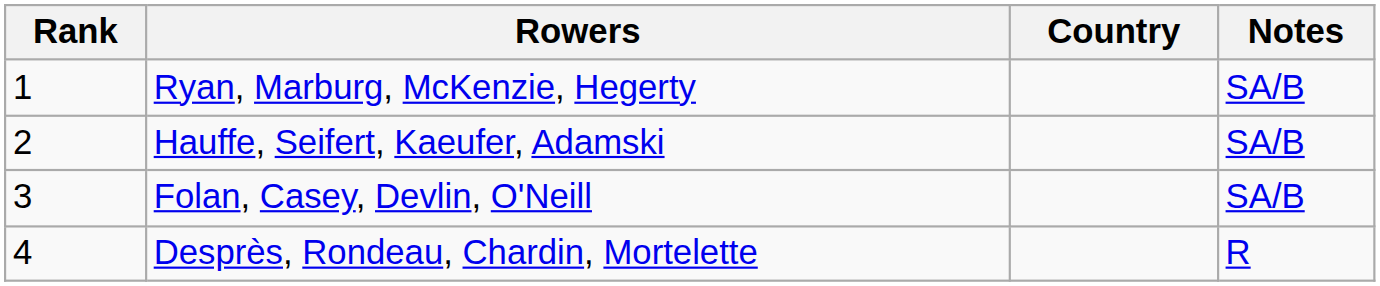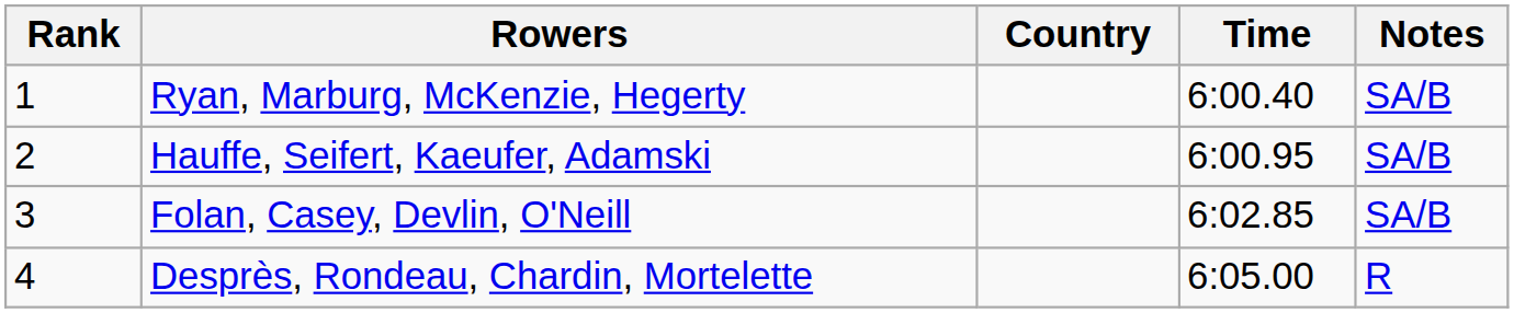+ column: Time | 6:00.40 | 6:00.95 | 6:02.85 | 6:05.00
